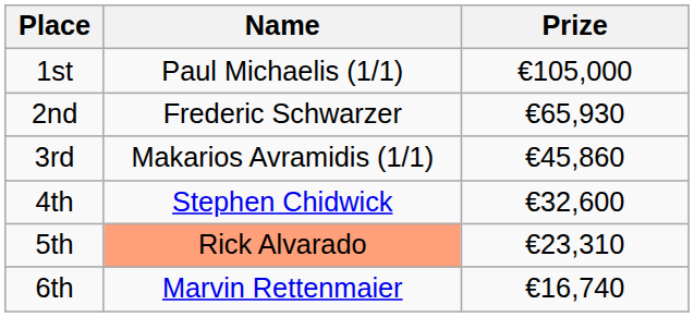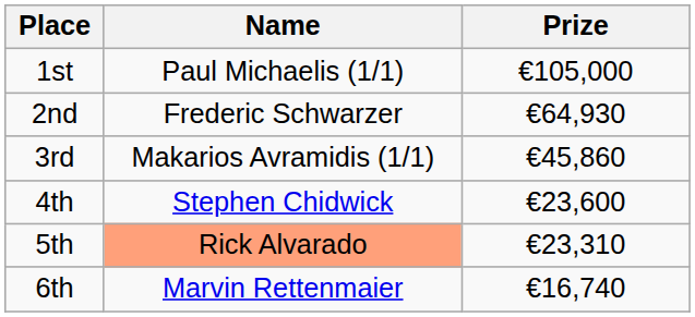2nd | Prize: €65,930 -> €64,930
4th | Prize: €32,600 -> €23,600
